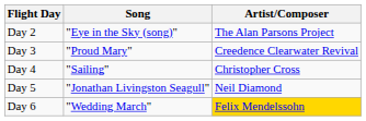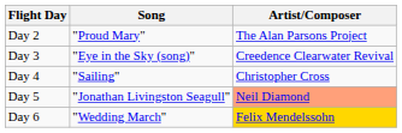Day 2 | Song: "Eye in the Sky (song)" -> "Proud Mary"
Day 3 | Song: "Proud Mary" -> "Eye in the Sky (song)"
Day 5 | Artist/Composer: no background -> lightsalmon background
